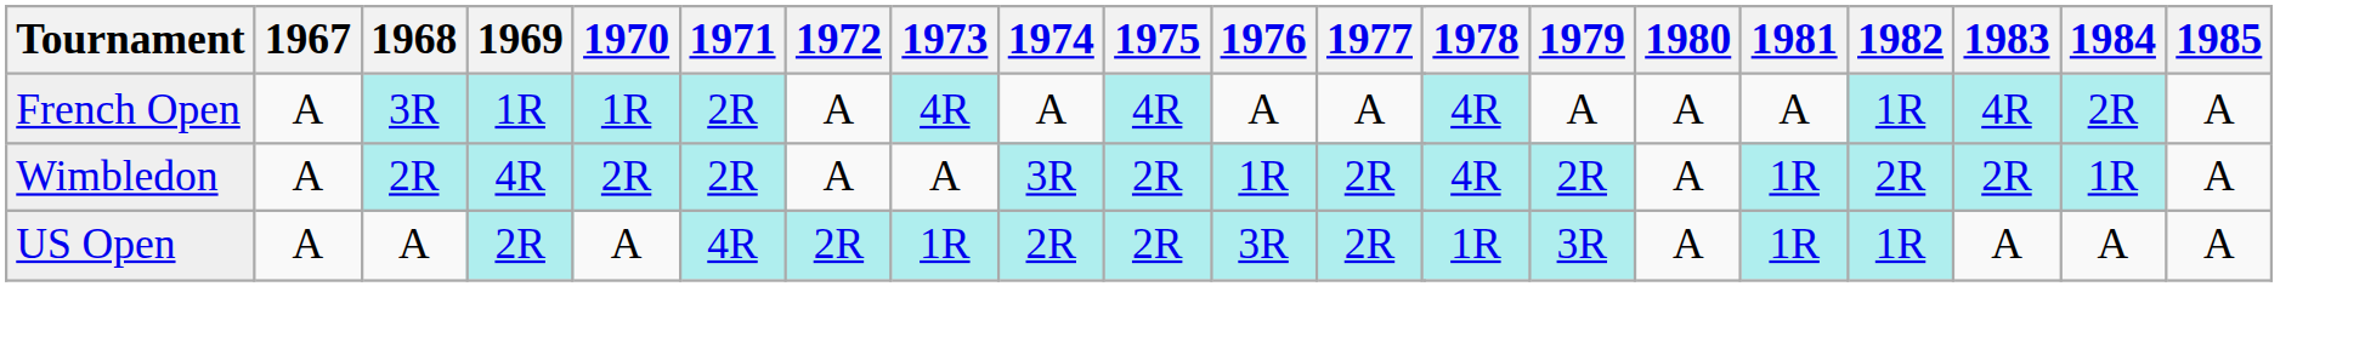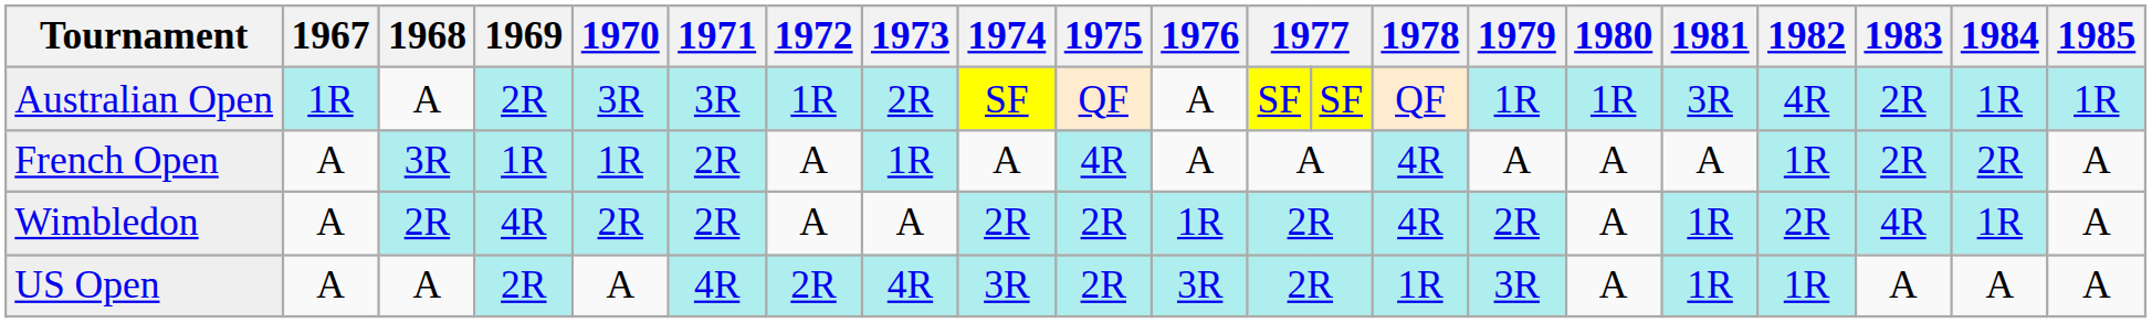+ row: Australian Open | 1R | A | 2R | 3R | 3R | 1R | 2R | SF | QF | A | SF | SF | QF | 1R | 1R | 3R | 4R | 2R | 1R | 1R
French Open | 1973: 4R -> 1R
French Open | 1983: 4R -> 2R
Wimbledon | 1974: 3R -> 2R
Wimbledon | 1983: 2R -> 4R
US Open | 1973: 1R -> 4R
US Open | 1974: 2R -> 3R
